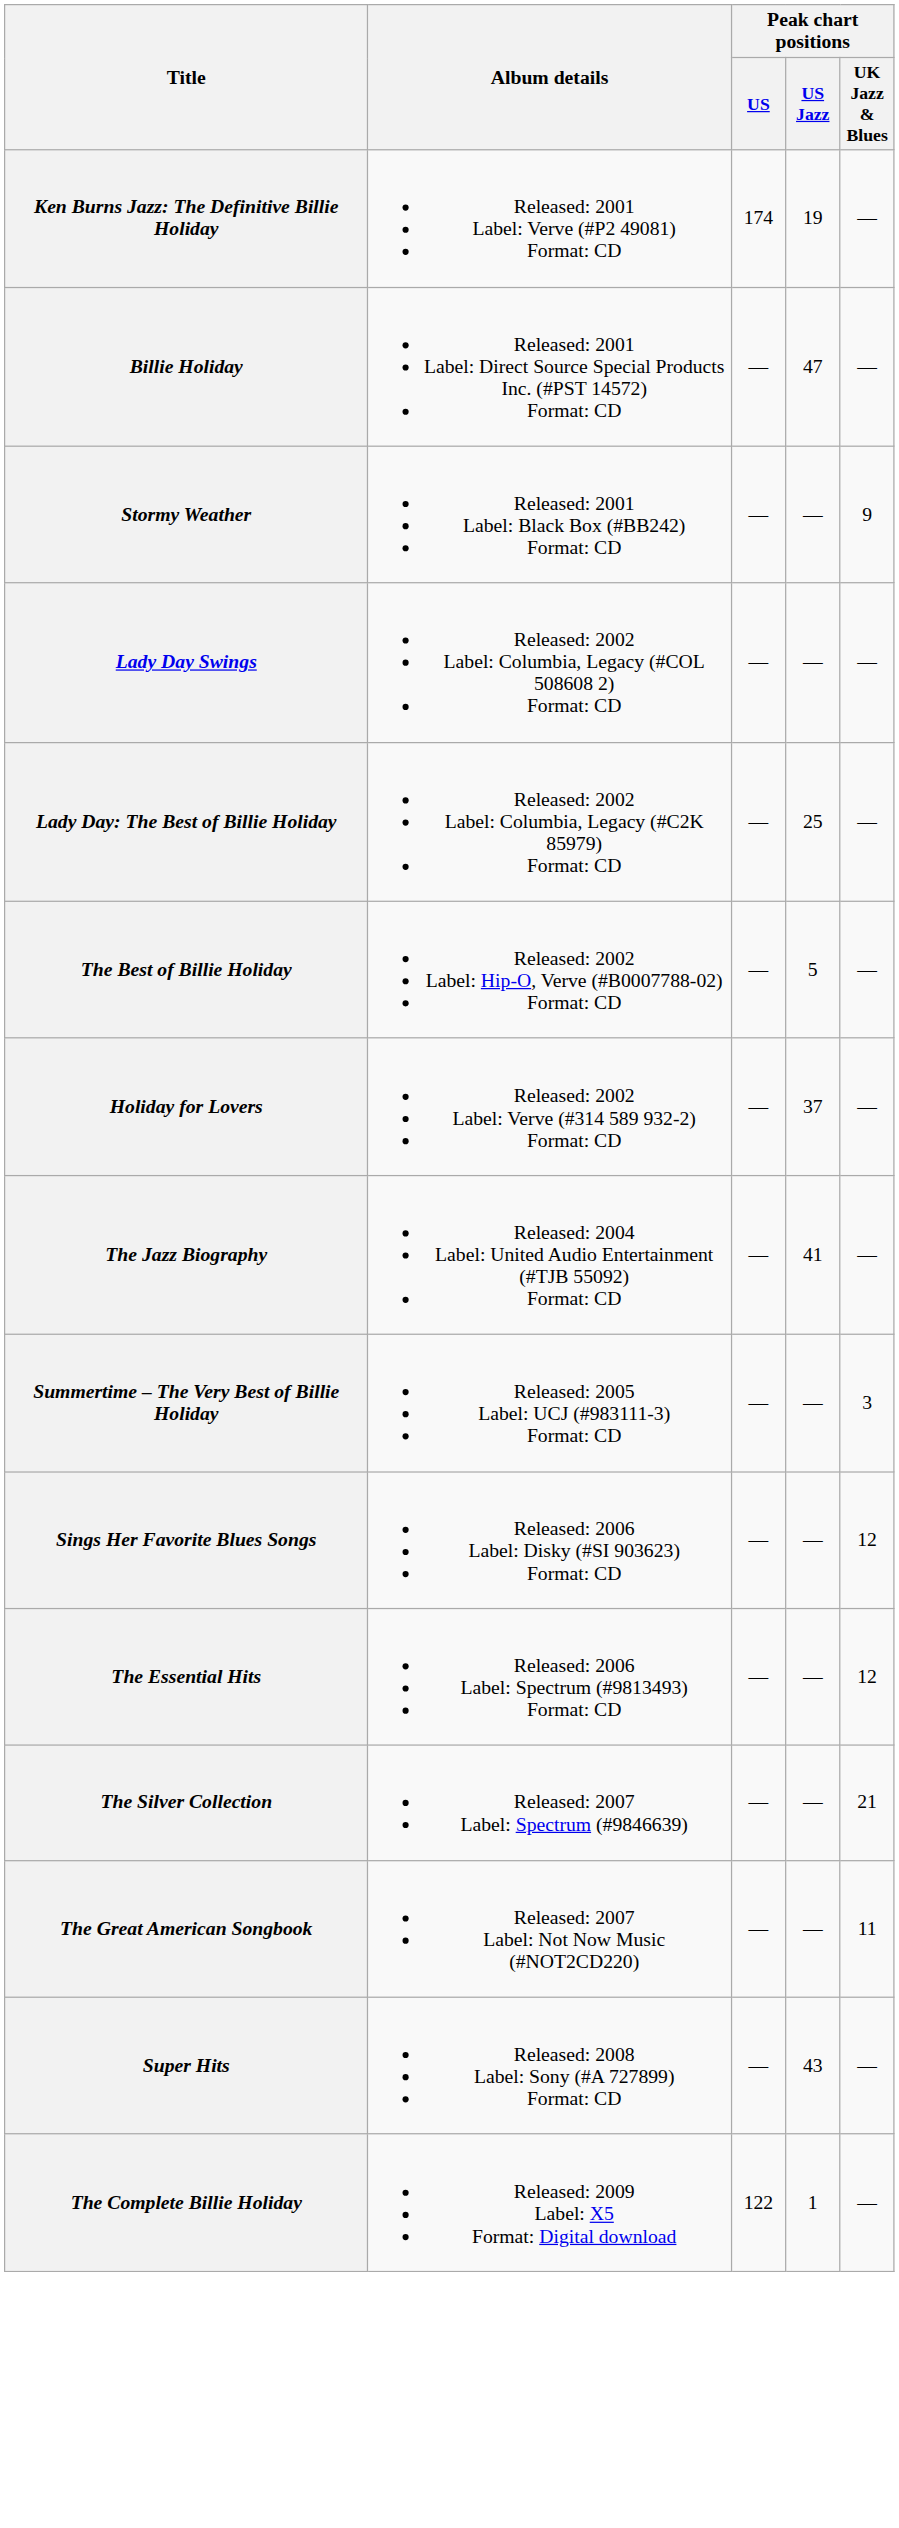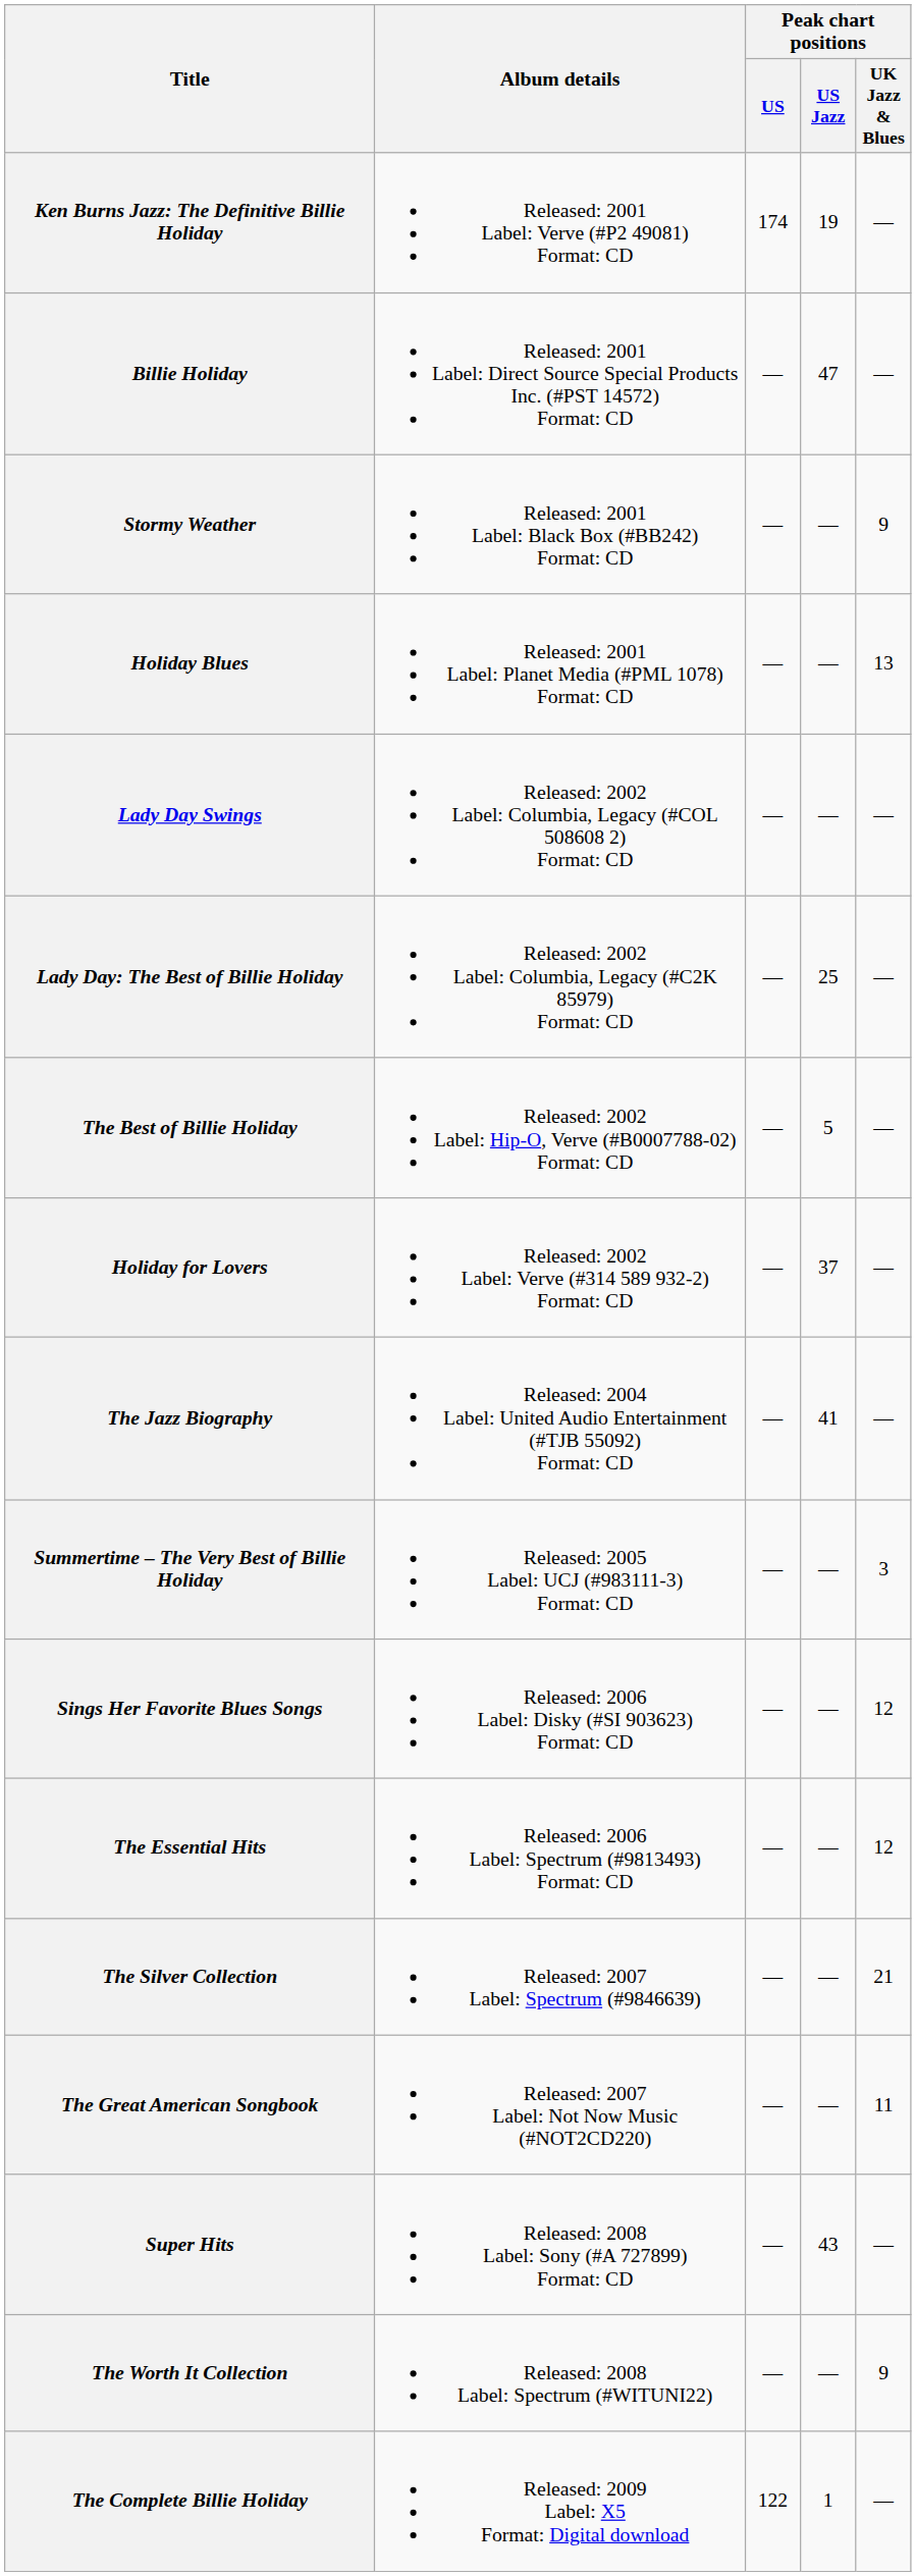+ row: Holiday Blues | Released: 2001 Label: Planet Media (#PML 1078) Format: CD | — | — | 13
+ row: The Worth It Collection | Released: 2008 Label: Spectrum (#WITUNI22) | — | — | 9
